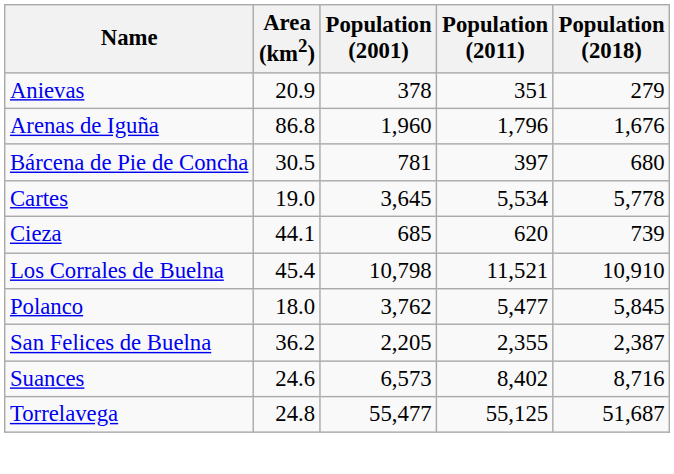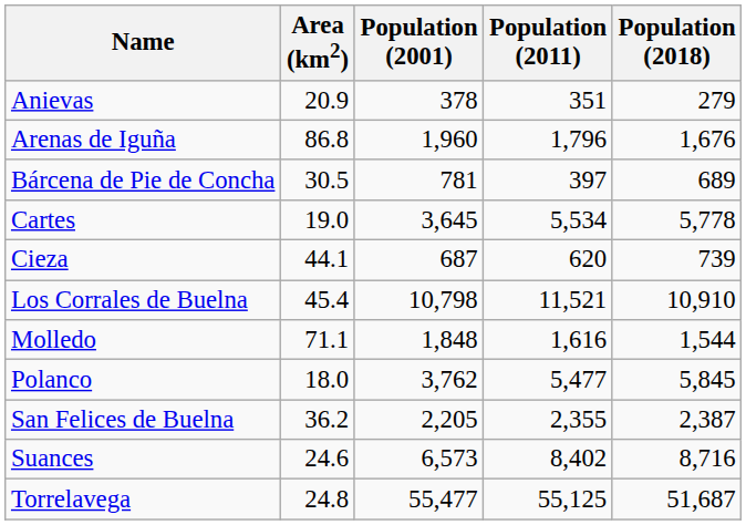Bárcena de Pie de Concha | Population (2018): 680 -> 689
Cieza | Population (2001): 685 -> 687
+ row: Molledo | 71.1 | 1,848 | 1,616 | 1,544
